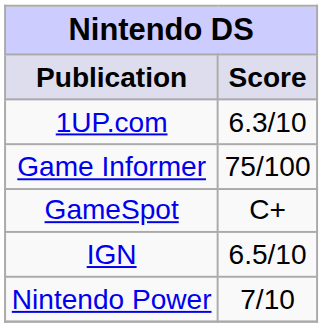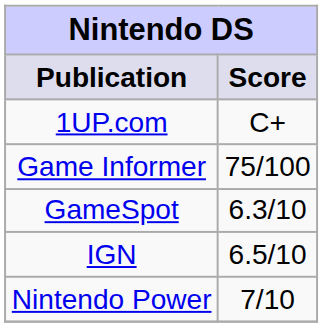1UP.com | Score: 6.3/10 -> C+
GameSpot | Score: C+ -> 6.3/10
